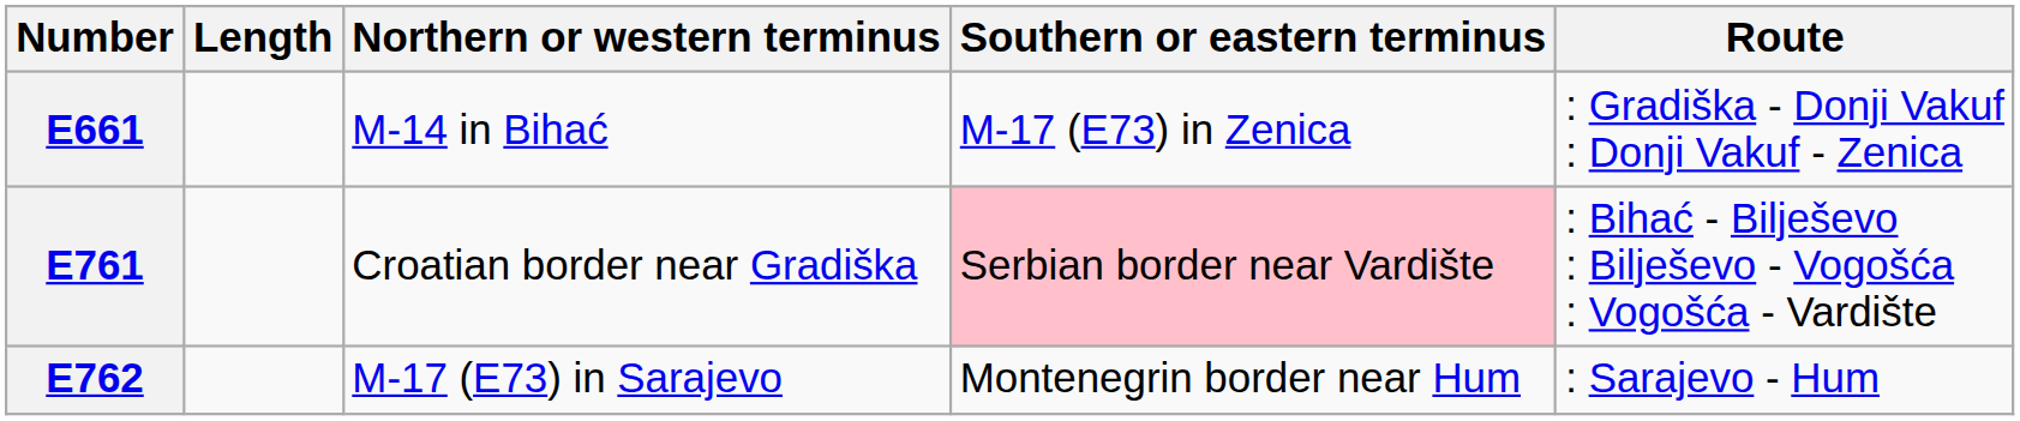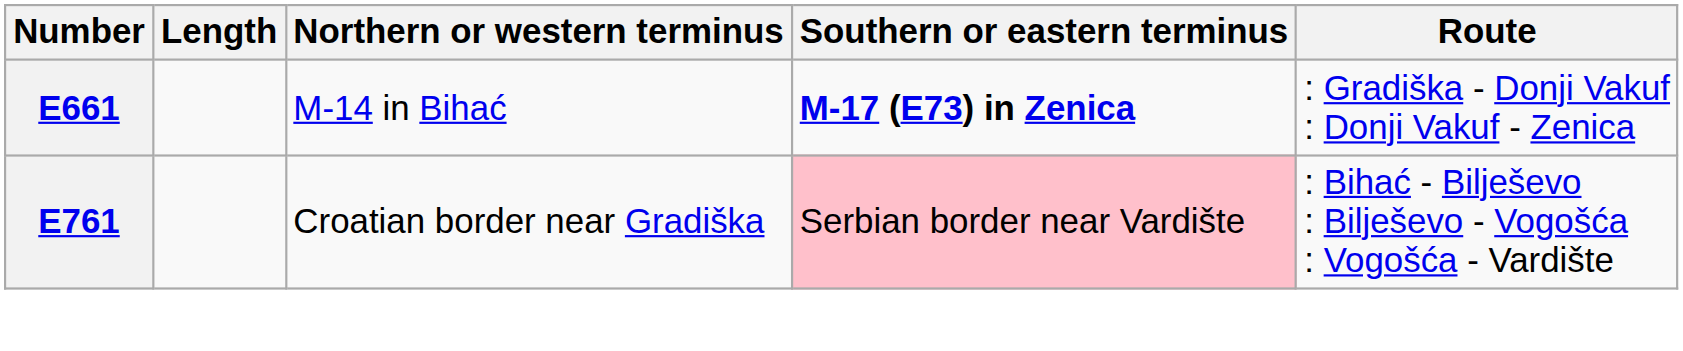E661 | Southern or eastern terminus: normal -> bold
- row: E762 | M-17 (E73) in Sarajevo | Montenegrin border near Hum | : Sarajevo - Hum
